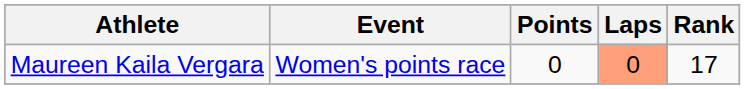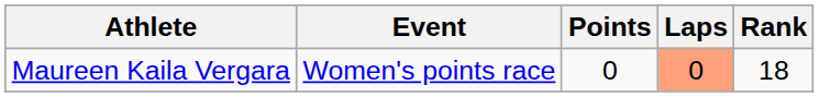Maureen Kaila Vergara | Rank: 17 -> 18
